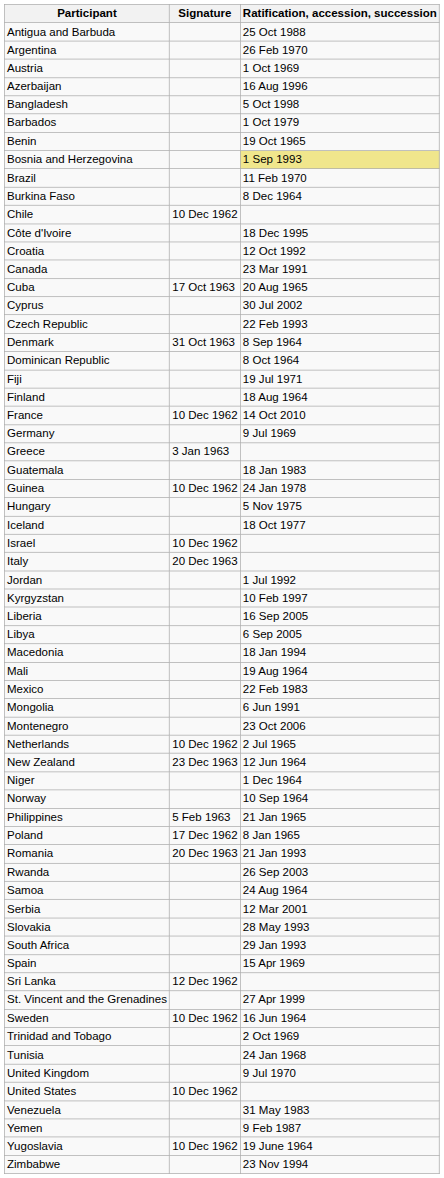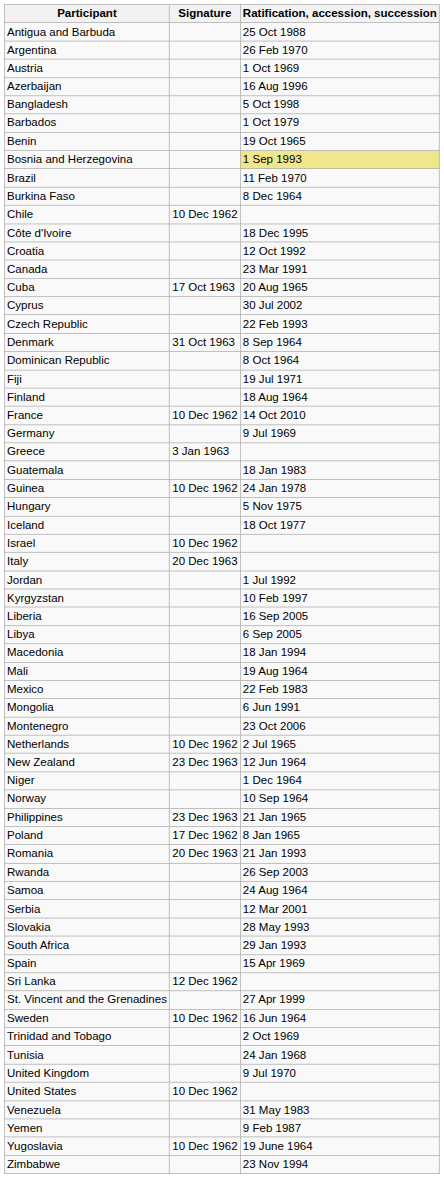Philippines | Signature: 5 Feb 1963 -> 23 Dec 1963
